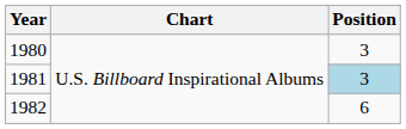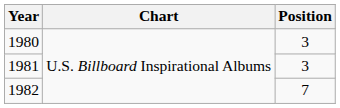1981 | Position: lightblue background -> no background
1982 | Position: 6 -> 7
